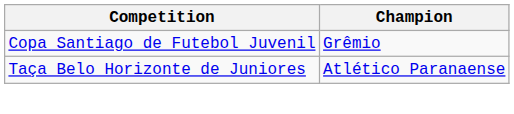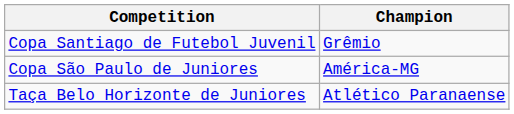+ row: Copa São Paulo de Juniores | América-MG
